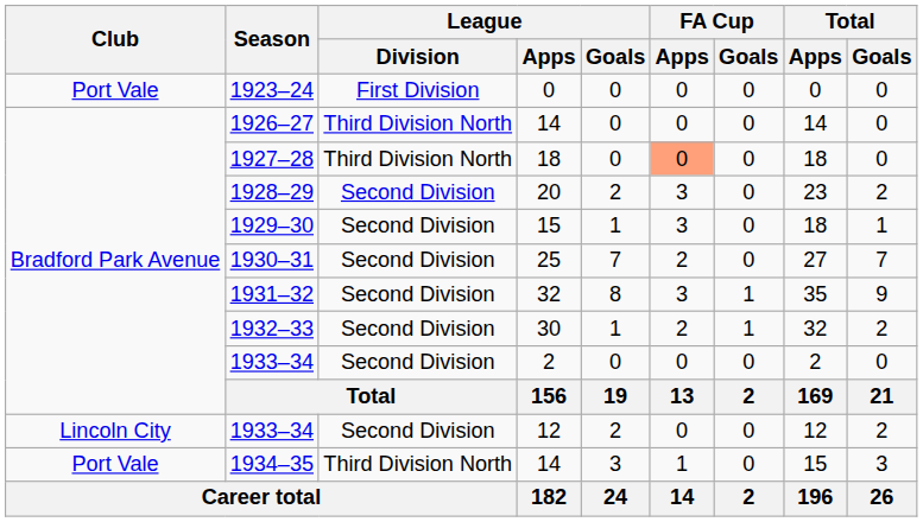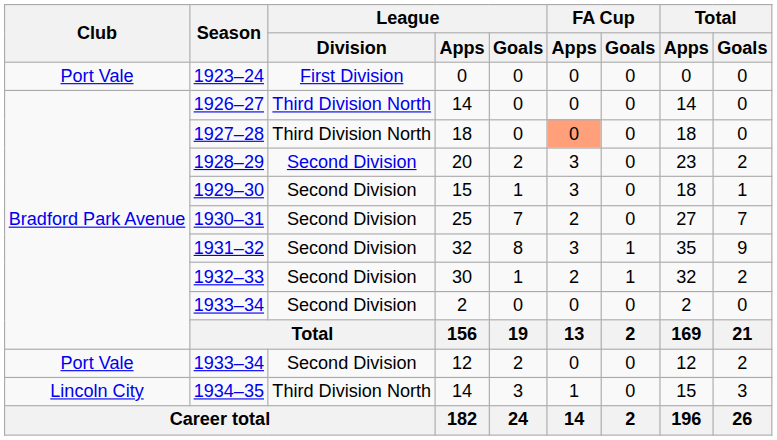1933–34 / 12 | Club: Lincoln City -> Port Vale
1934–35 | Club: Port Vale -> Lincoln City
